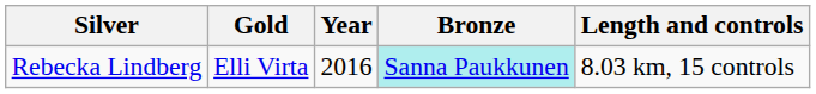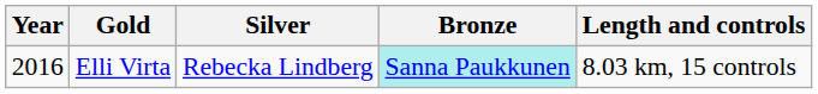columns swapped: Year <-> Silver
